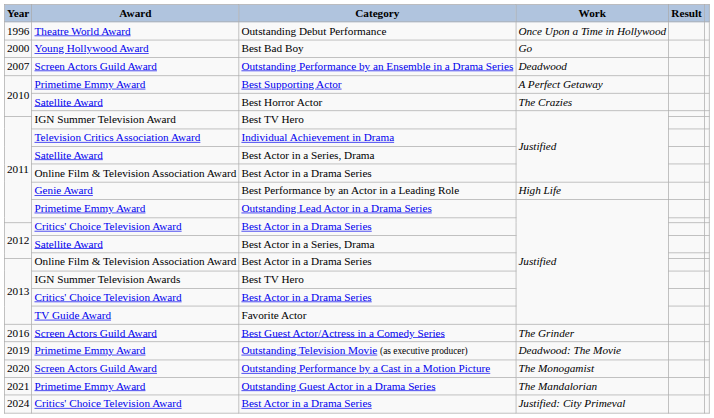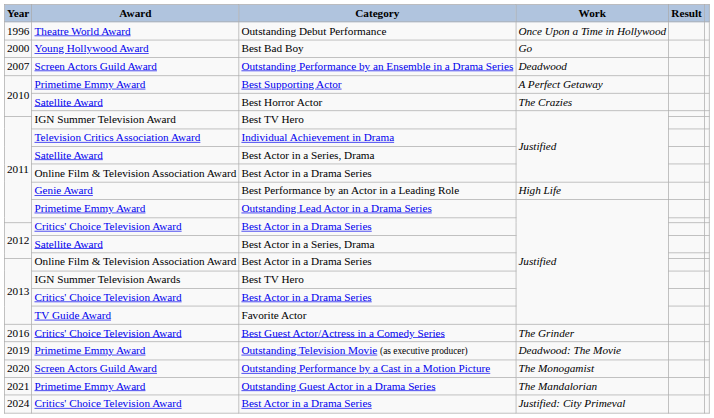Best Guest Actor/Actress in a Comedy Series | Award: Screen Actors Guild Award -> Critics' Choice Television Award
